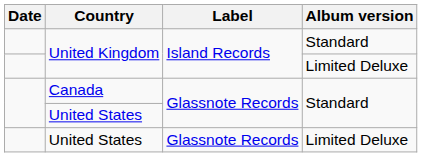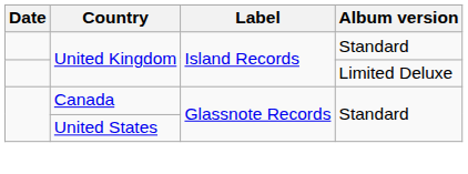- row: United States | Glassnote Records | Limited Deluxe
